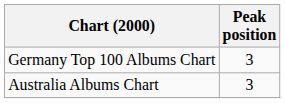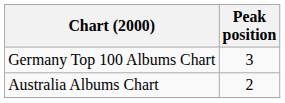Australia Albums Chart | Peak position: 3 -> 2
